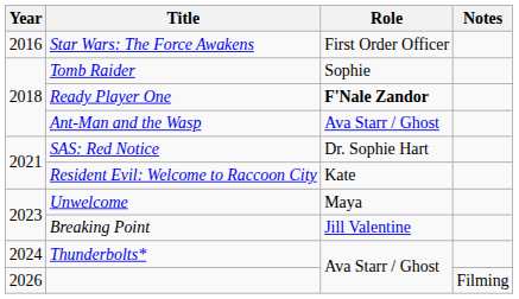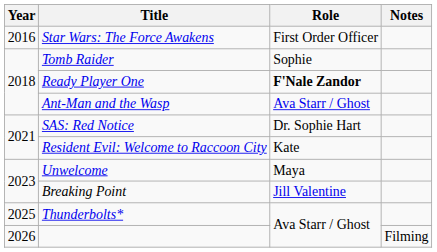Thunderbolts* | Year: 2024 -> 2025
